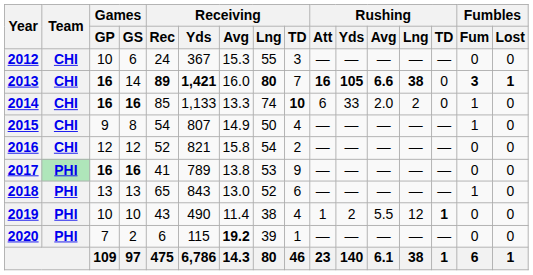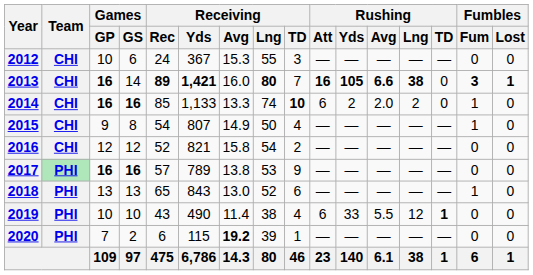2014 | Rushing / Yds: 33 -> 2
2017 | Receiving / Rec: 41 -> 57
2019 | Rushing / Att: 1 -> 6
2019 | Rushing / Yds: 2 -> 33
